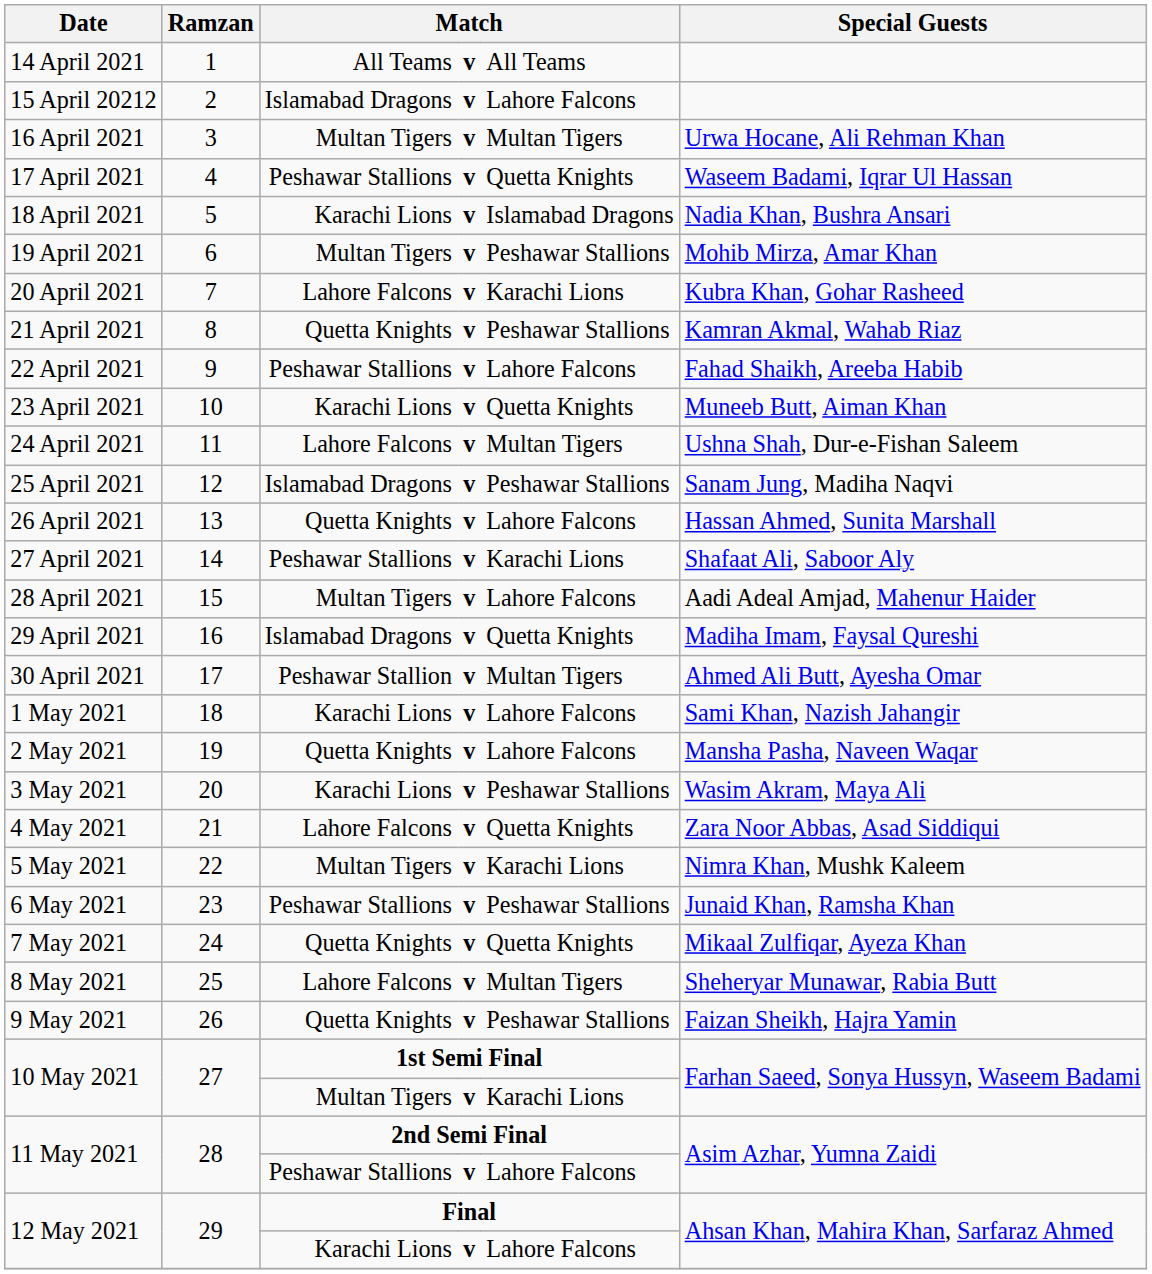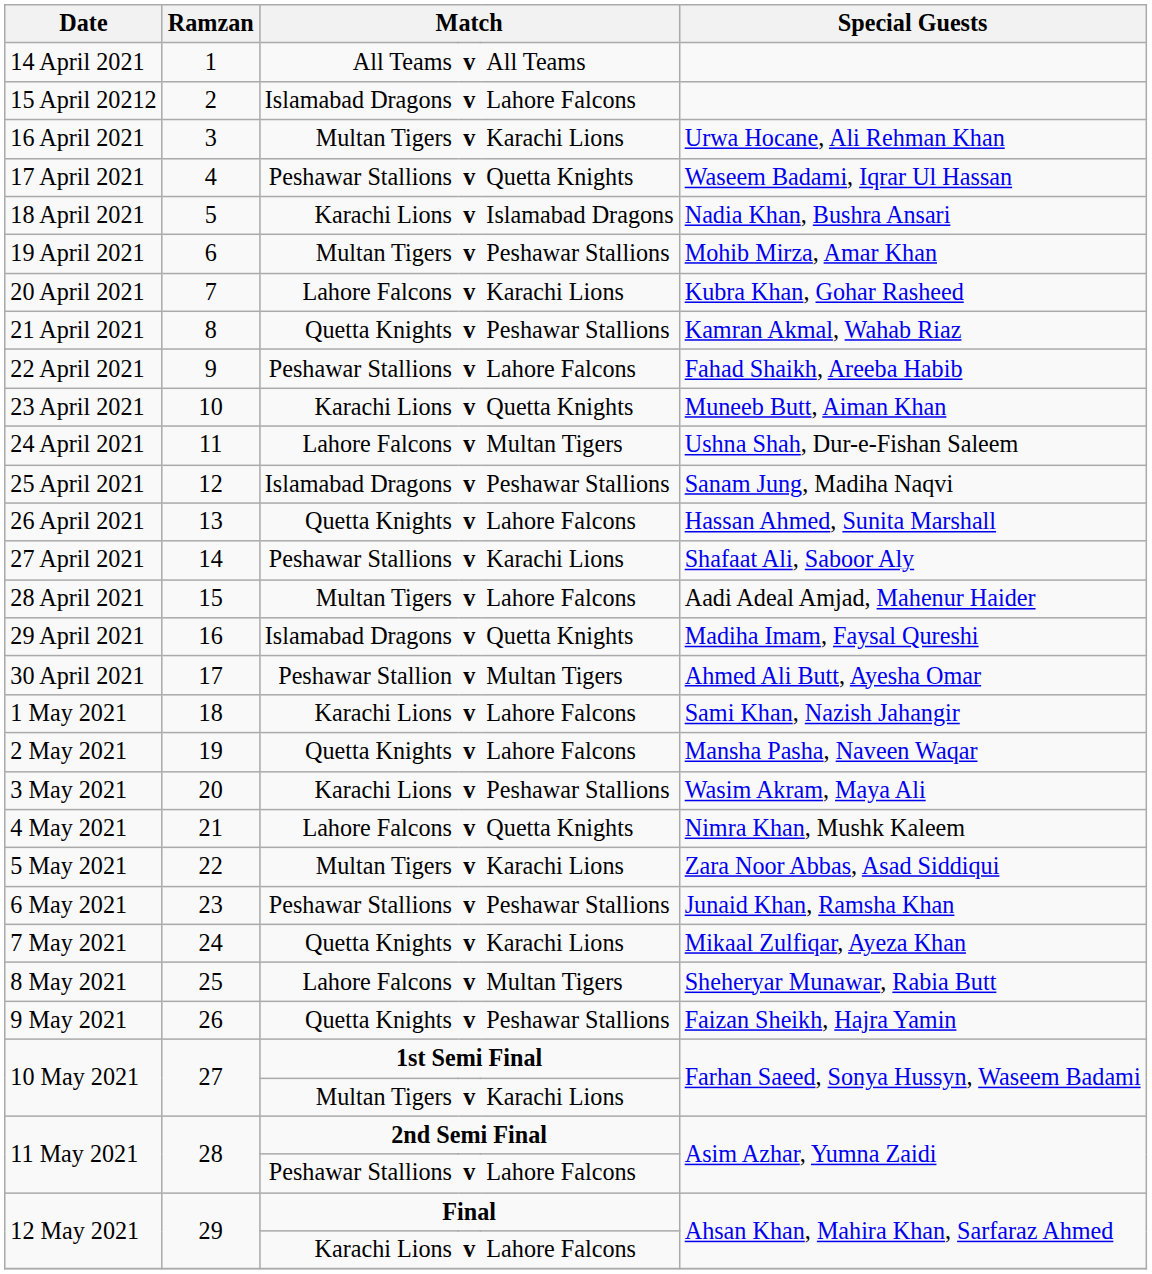16 April 2021 | column 5: Multan Tigers -> Karachi Lions
4 May 2021 | Special Guests: Zara Noor Abbas, Asad Siddiqui -> Nimra Khan, Mushk Kaleem
5 May 2021 | Special Guests: Nimra Khan, Mushk Kaleem -> Zara Noor Abbas, Asad Siddiqui
7 May 2021 | column 5: Quetta Knights -> Karachi Lions
